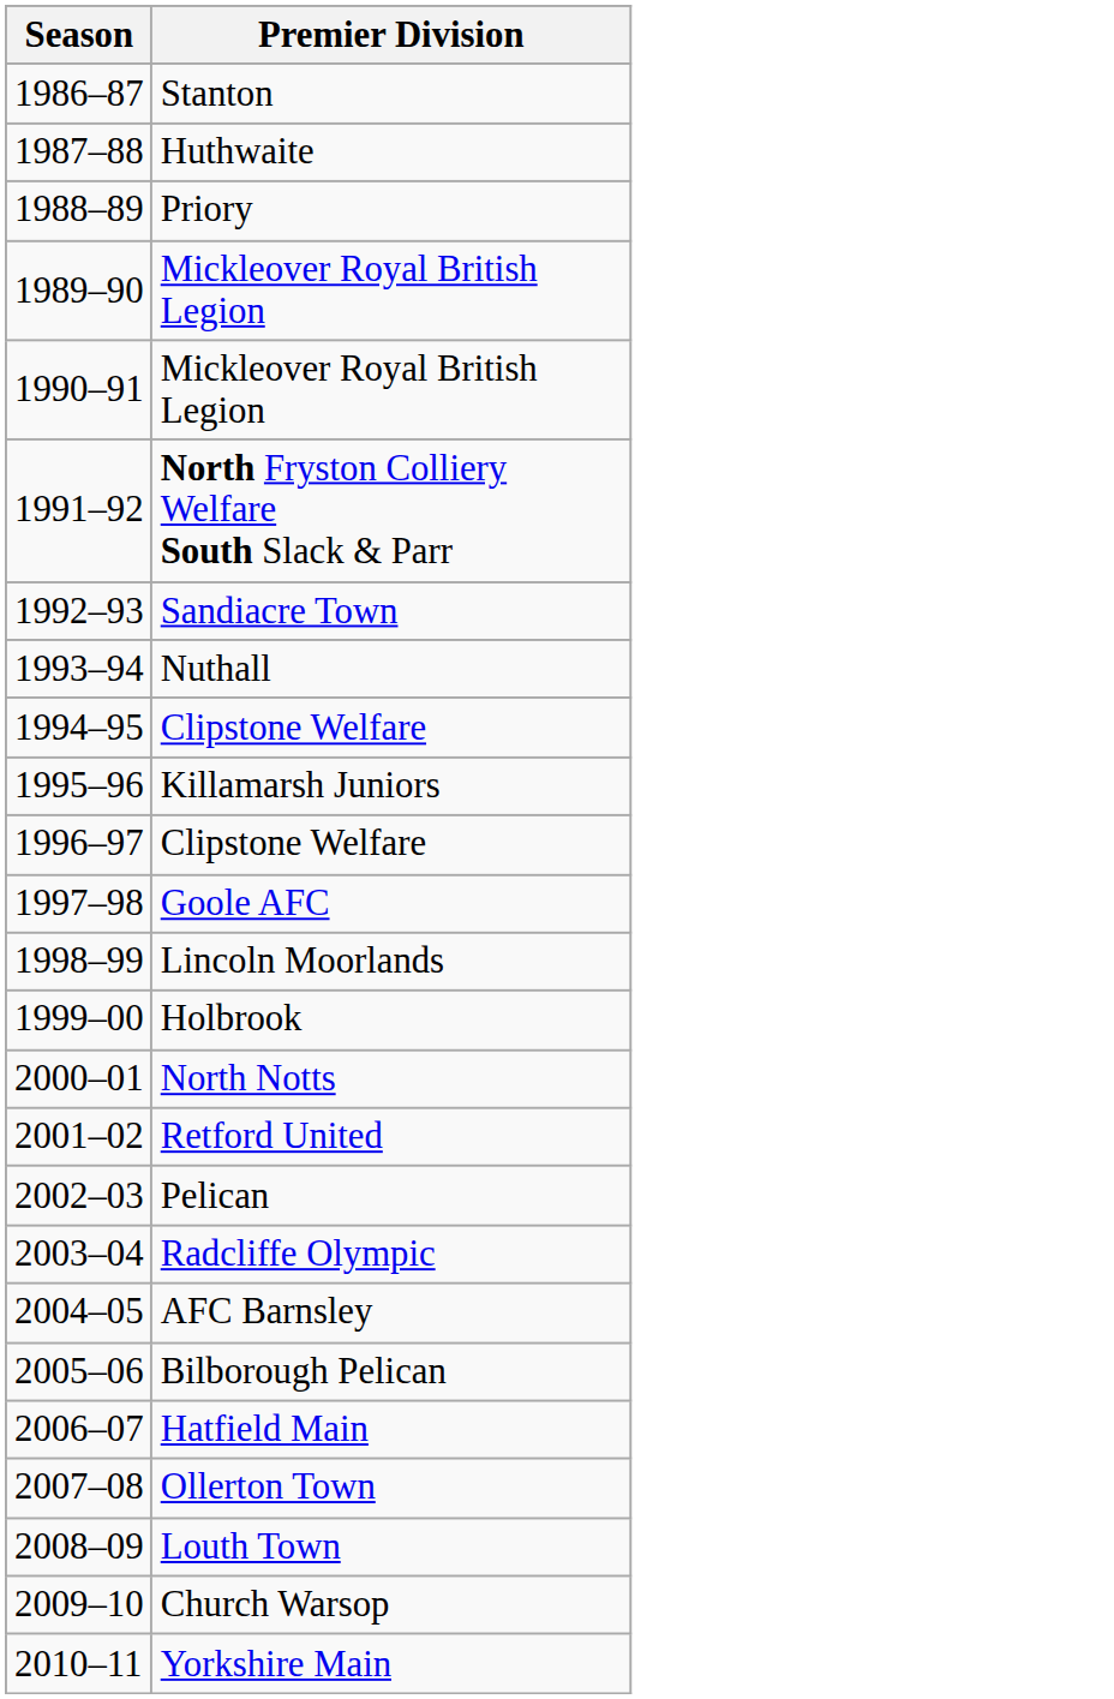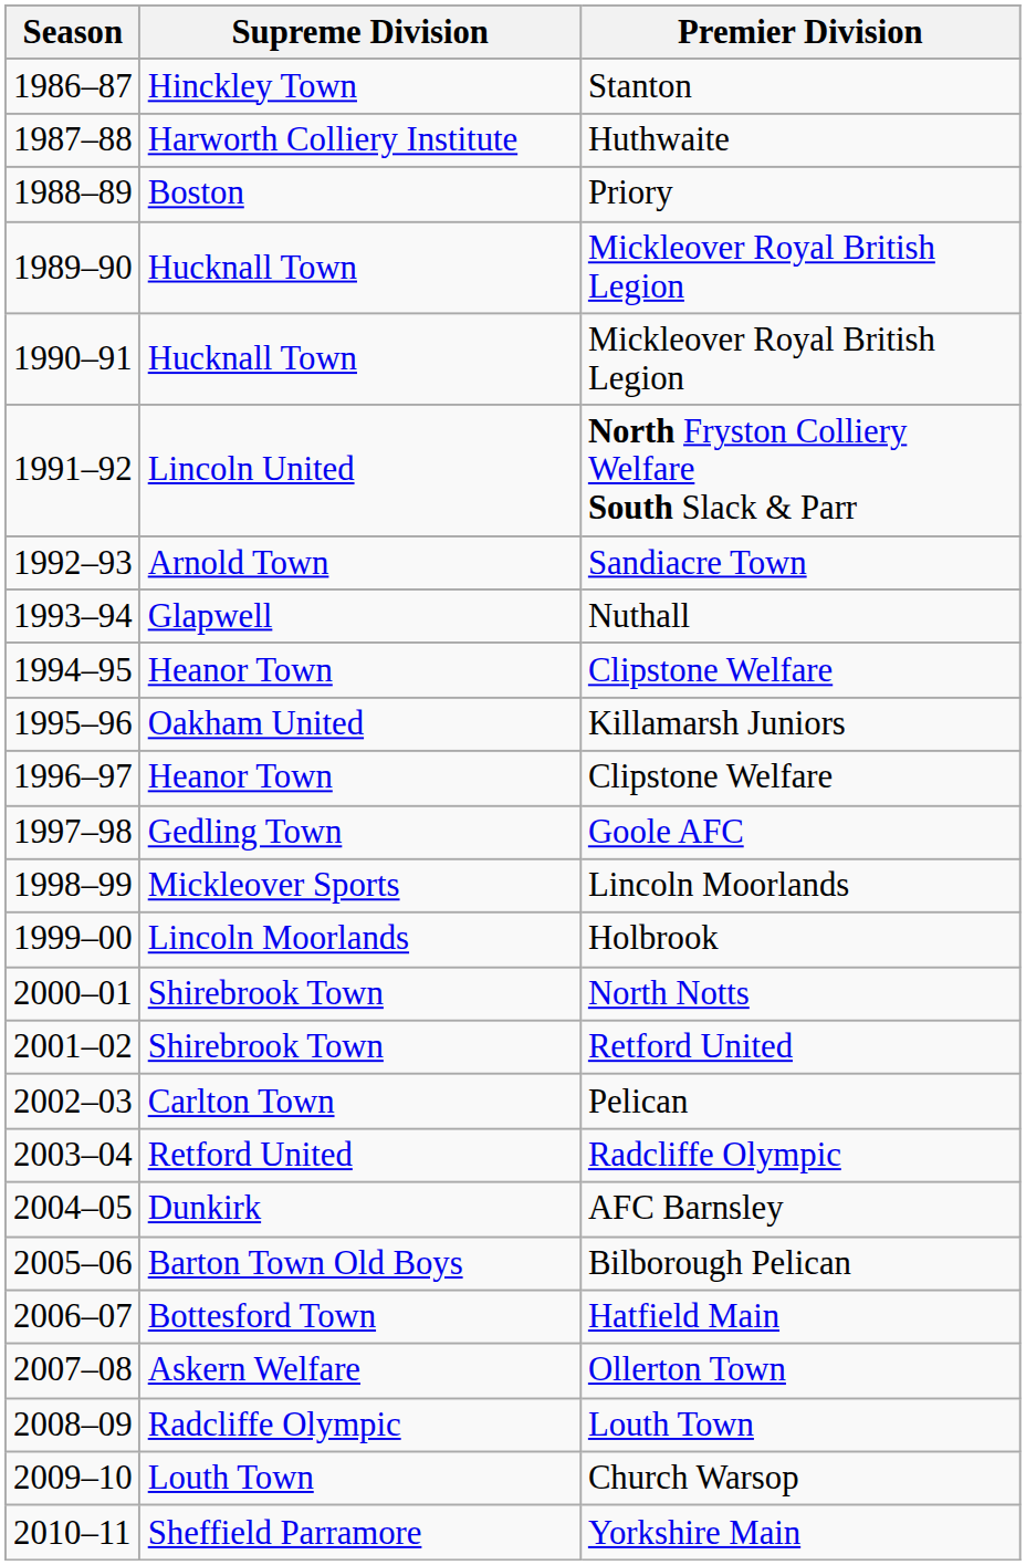+ column: Supreme Division | Hinckley Town | Harworth Colliery Institute | Boston | Hucknall Town | Hucknall Town | Lincoln United | Arnold Town | Glapwell | Heanor Town | Oakham United | Heanor Town | Gedling Town | Mickleover Sports | Lincoln Moorlands | Shirebrook Town | Shirebrook Town | Carlton Town | Retford United | Dunkirk | Barton Town Old Boys | Bottesford Town | Askern Welfare | Radcliffe Olympic | Louth Town | Sheffield Parramore
